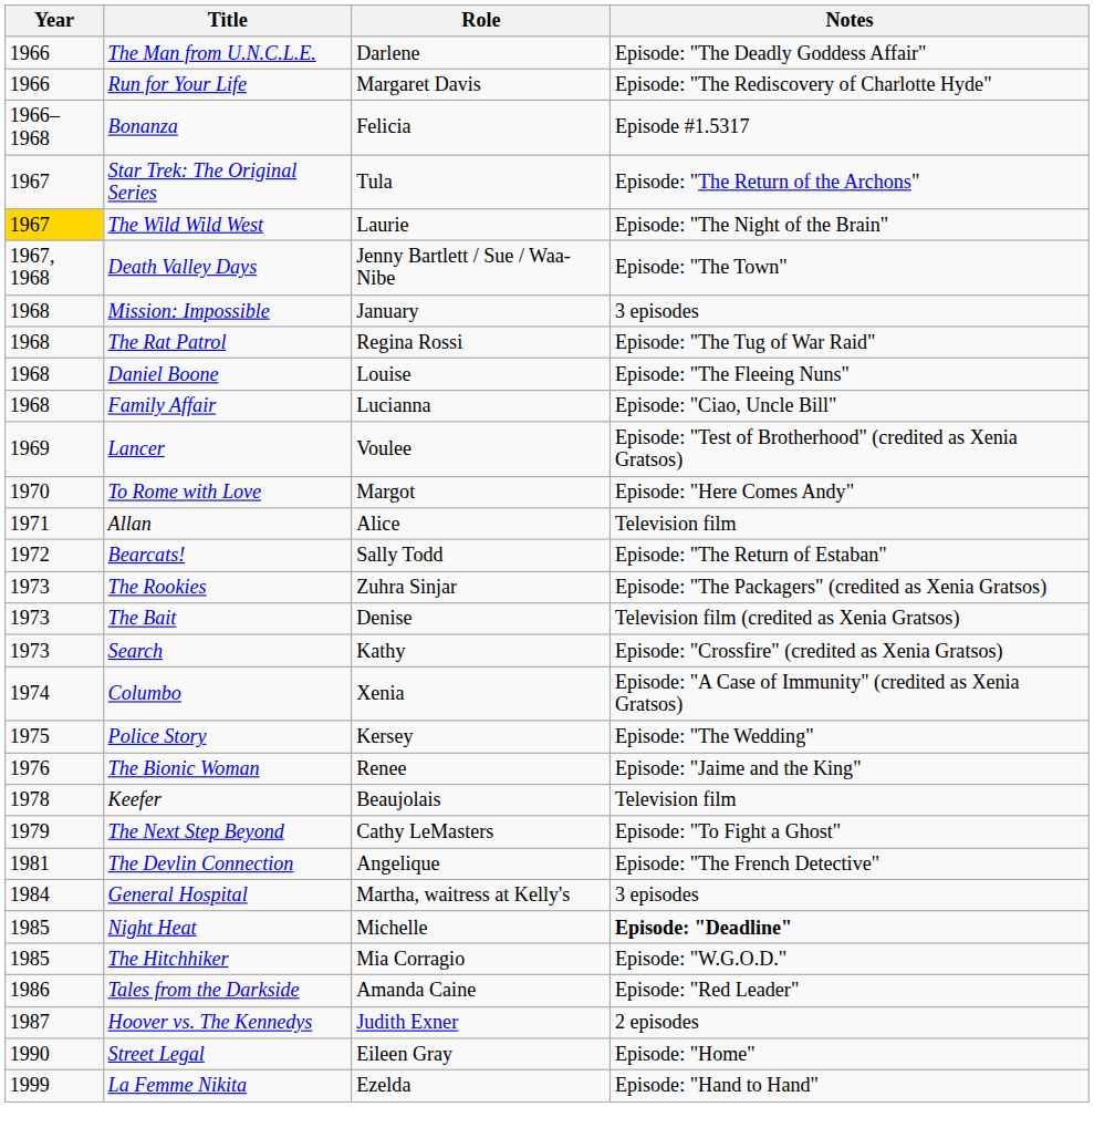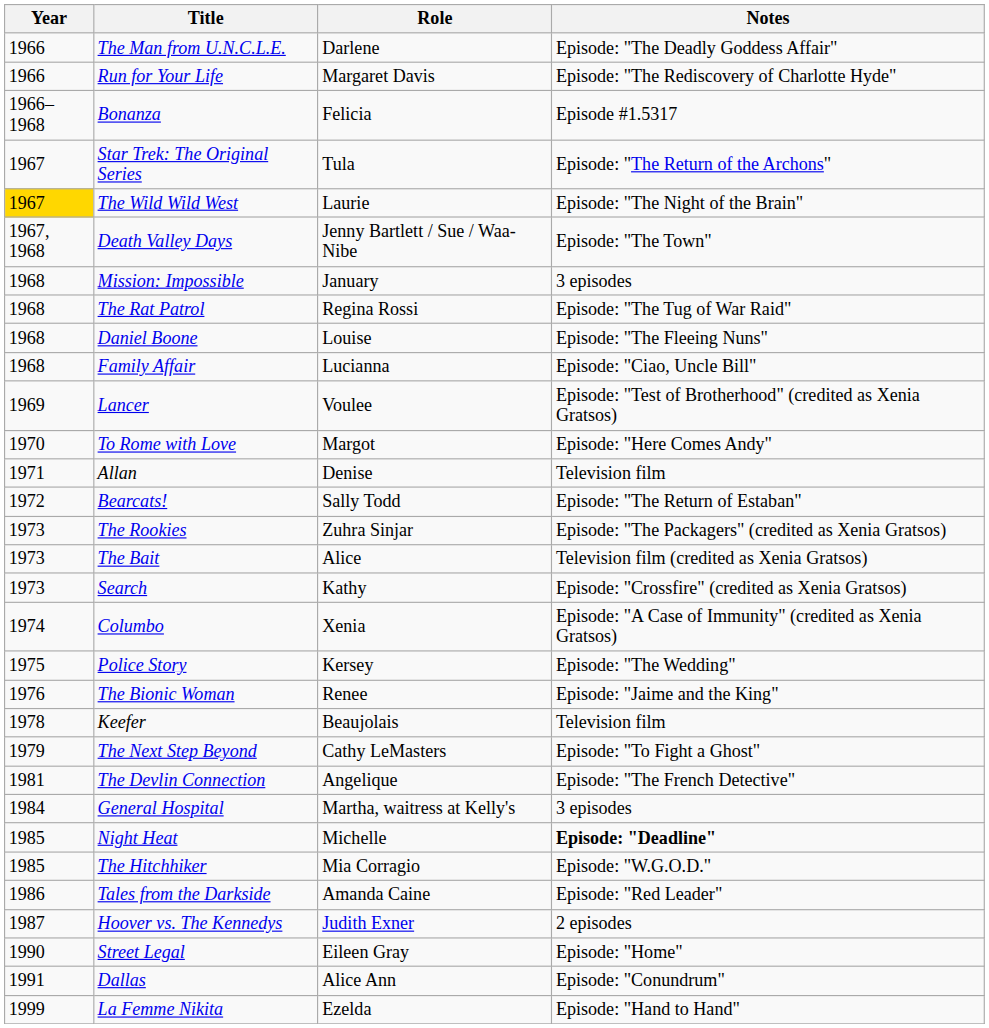Allan | Role: Alice -> Denise
The Bait | Role: Denise -> Alice
+ row: 1991 | Dallas | Alice Ann | Episode: "Conundrum"
